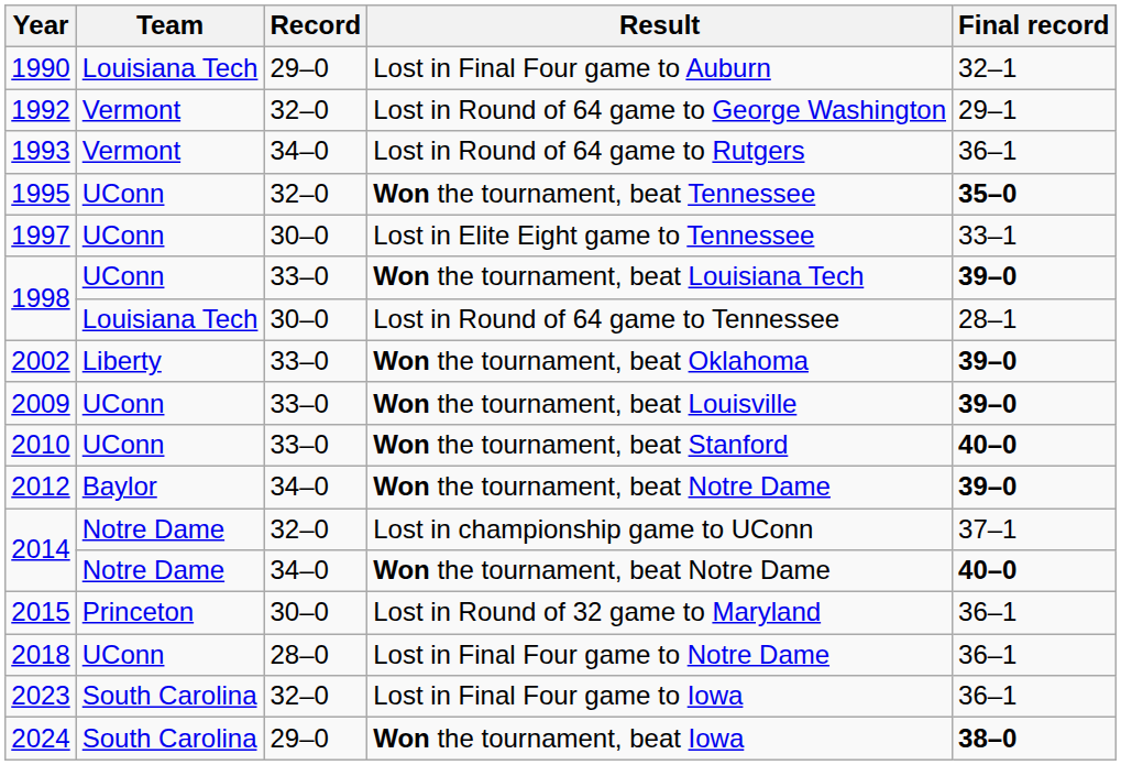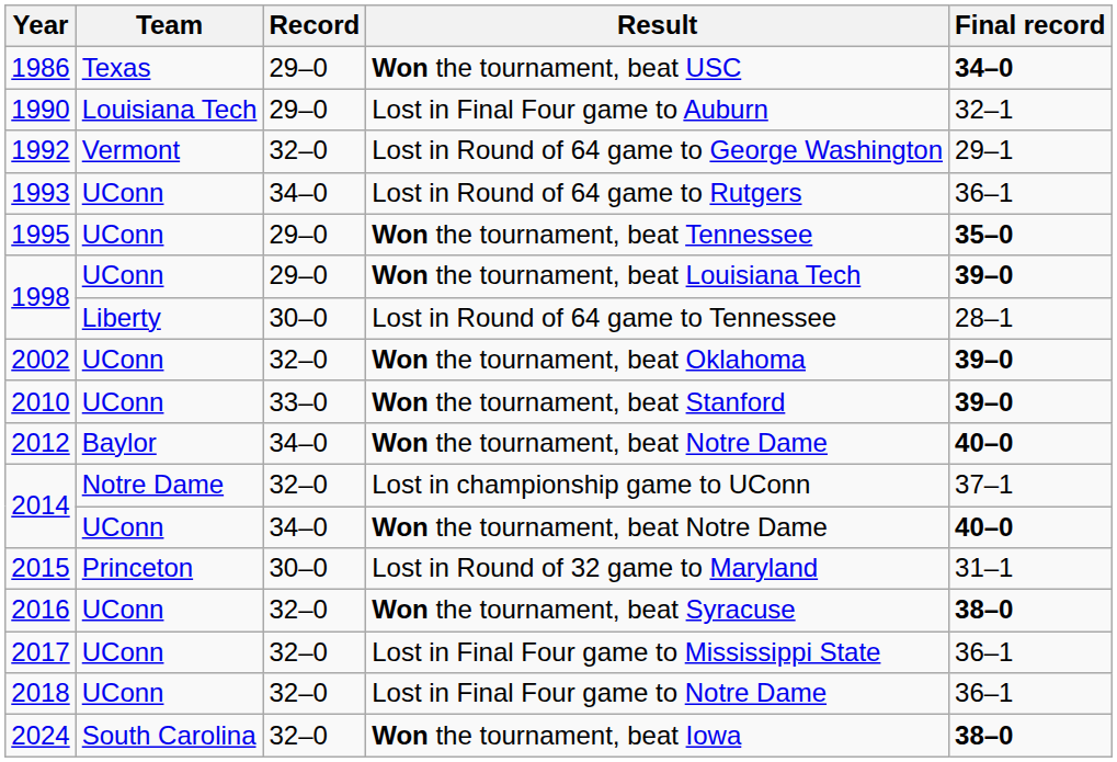+ row: 1986 | Texas | 29–0 | Won the tournament, beat USC | 34–0
Lost in Round of 64 game to Rutgers | Team: Vermont -> UConn
Won the tournament, beat Tennessee | Record: 32–0 -> 29–0
- row: 1997 | UConn | 30–0 | Lost in Elite Eight game to Tennessee | 33–1
Won the tournament, beat Louisiana Tech | Record: 33–0 -> 29–0
Lost in Round of 64 game to Tennessee | Team: Louisiana Tech -> Liberty
Won the tournament, beat Oklahoma | Team: Liberty -> UConn
Won the tournament, beat Oklahoma | Record: 33–0 -> 32–0
- row: 2009 | UConn | 33–0 | Won the tournament, beat Louisville | 39–0
Won the tournament, beat Stanford | Final record: 40–0 -> 39–0
2012 / Won the tournament, beat Notre Dame | Final record: 39–0 -> 40–0
2014 / Won the tournament, beat Notre Dame | Team: Notre Dame -> UConn
Lost in Round of 32 game to Maryland | Final record: 36–1 -> 31–1
+ row: 2016 | UConn | 32–0 | Won the tournament, beat Syracuse | 38–0
+ row: 2017 | UConn | 32–0 | Lost in Final Four game to Mississippi State | 36–1
Lost in Final Four game to Notre Dame | Record: 28–0 -> 32–0
- row: 2023 | South Carolina | 32–0 | Lost in Final Four game to Iowa | 36–1
Won the tournament, beat Iowa | Record: 29–0 -> 32–0
